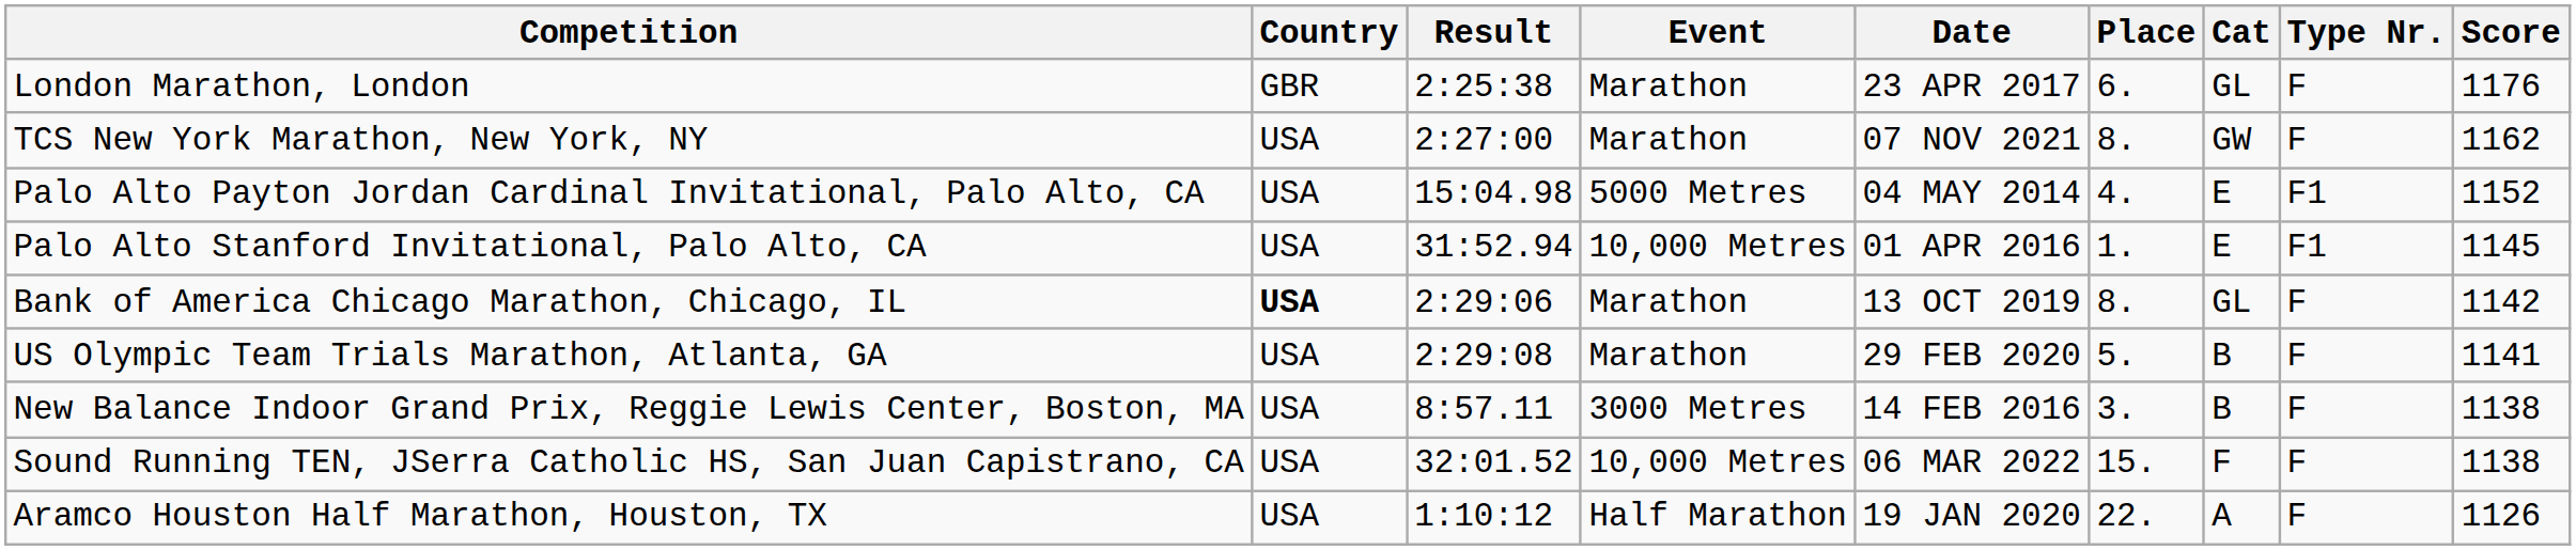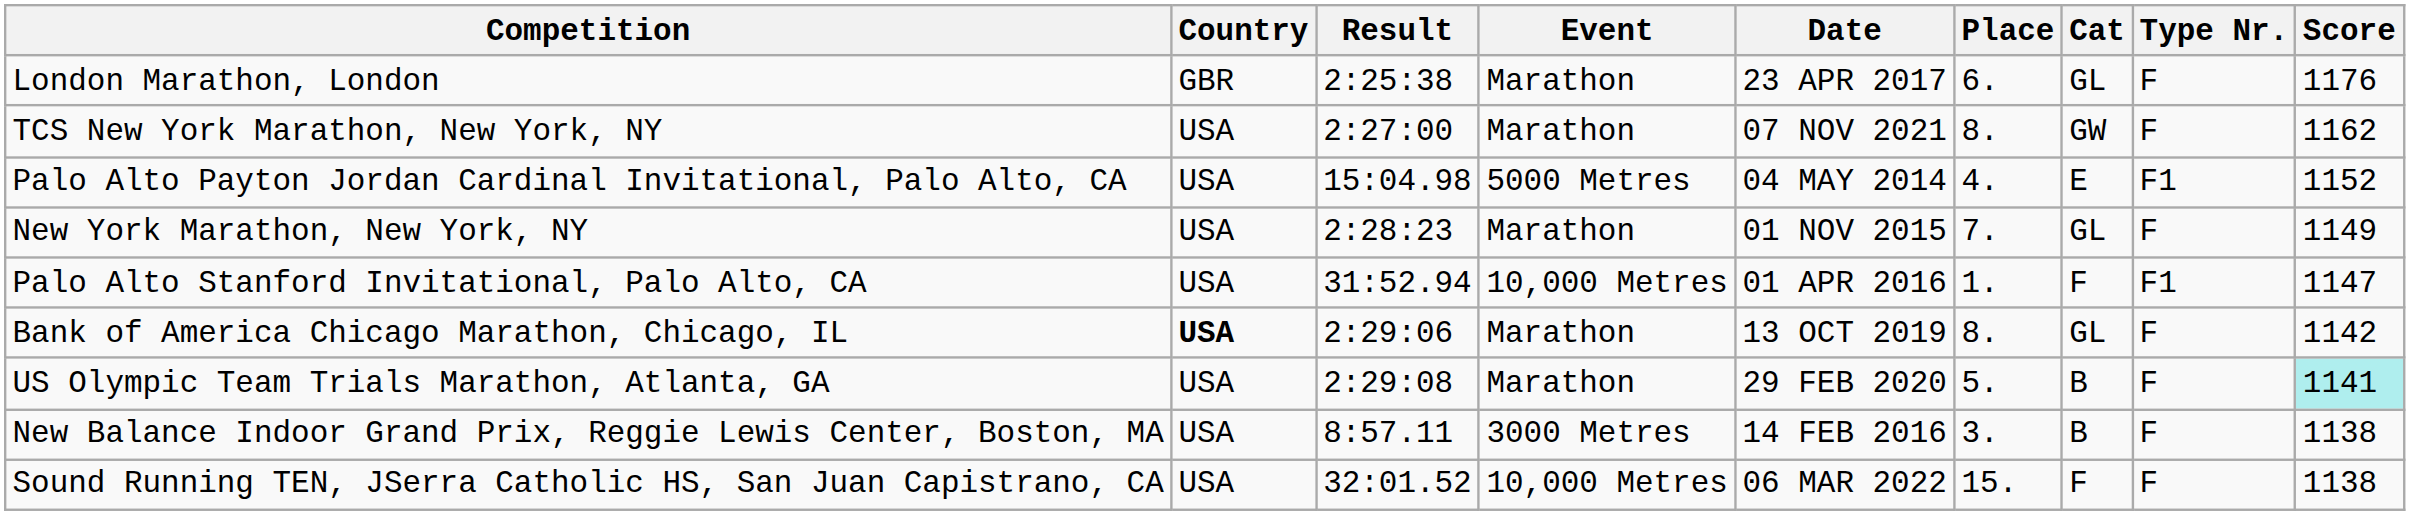+ row: New York Marathon, New York, NY | USA | 2:28:23 | Marathon | 01 NOV 2015 | 7. | GL | F | 1149
Palo Alto Stanford Invitational, Palo Alto, CA | Cat: E -> F
Palo Alto Stanford Invitational, Palo Alto, CA | Score: 1145 -> 1147
US Olympic Team Trials Marathon, Atlanta, GA | Score: no background -> paleturquoise background
- row: Aramco Houston Half Marathon, Houston, TX | USA | 1:10:12 | Half Marathon | 19 JAN 2020 | 22. | A | F | 1126
